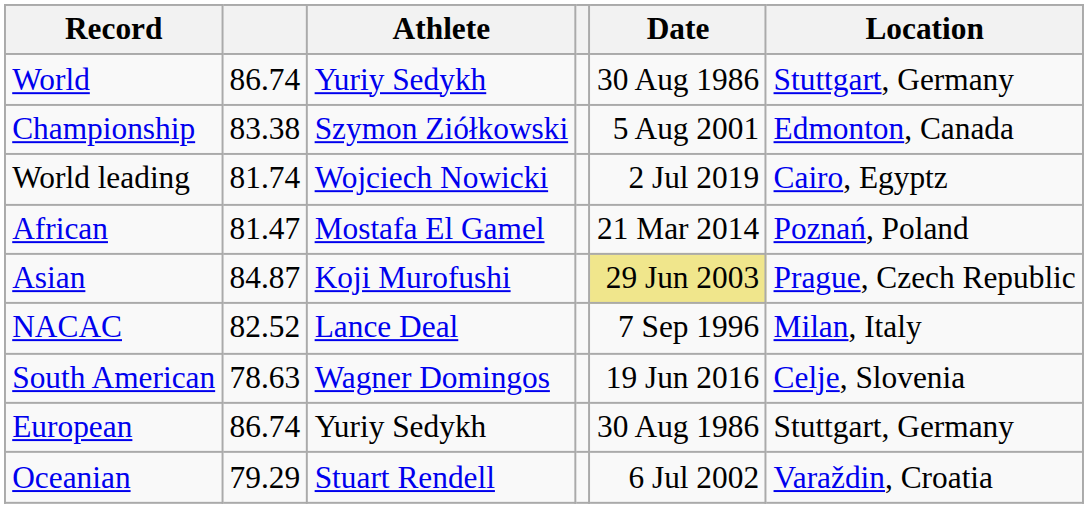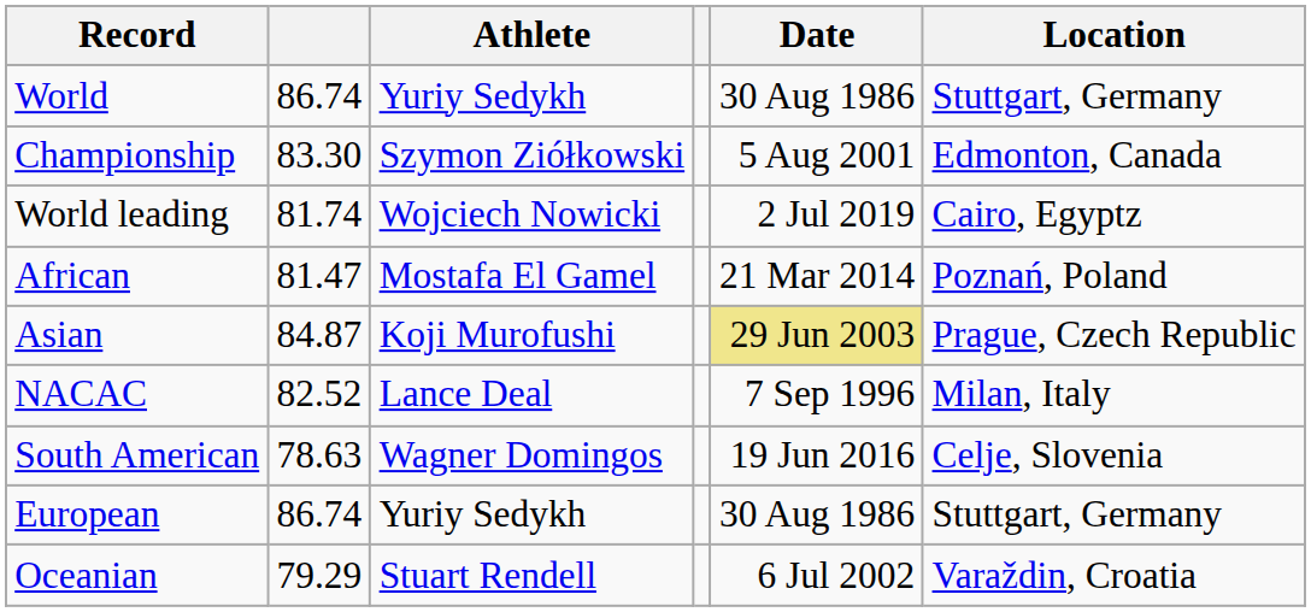Championship | column 2: 83.38 -> 83.30
